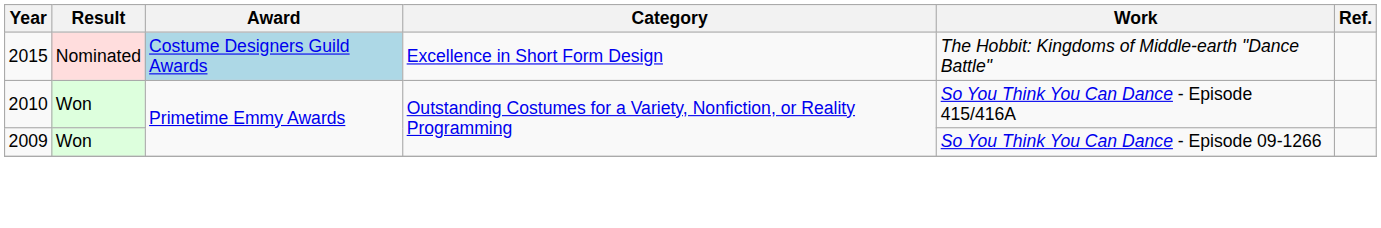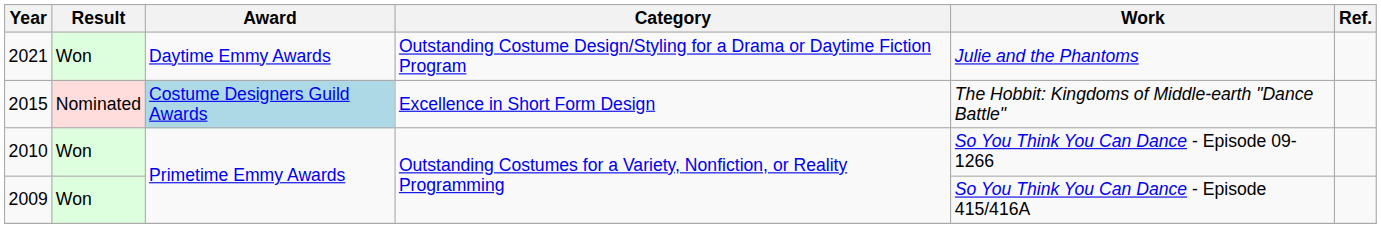+ row: 2021 | Won | Daytime Emmy Awards | Outstanding Costume Design/Styling for a Drama or Daytime Fiction Program | Julie and the Phantoms
2010 | Work: So You Think You Can Dance - Episode 415/416A -> So You Think You Can Dance - Episode 09-1266
2009 | Work: So You Think You Can Dance - Episode 09-1266 -> So You Think You Can Dance - Episode 415/416A
